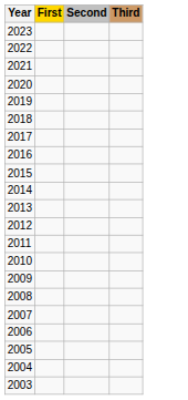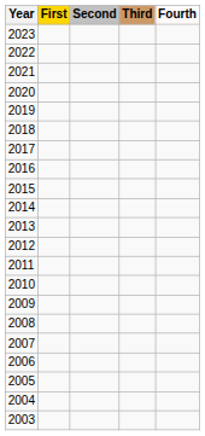+ column: Fourth
